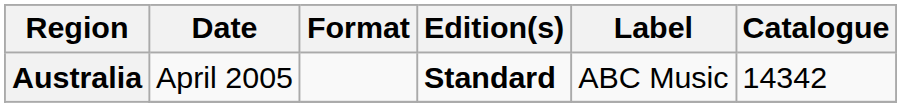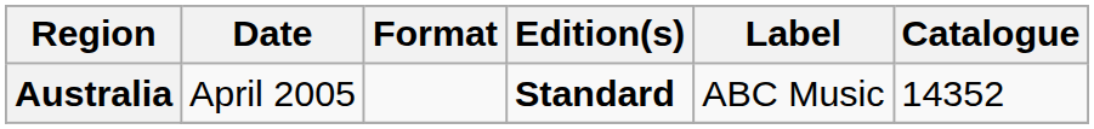Australia / April 2005 | Catalogue: 14342 -> 14352
